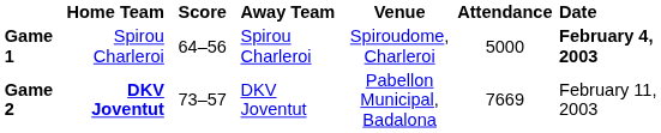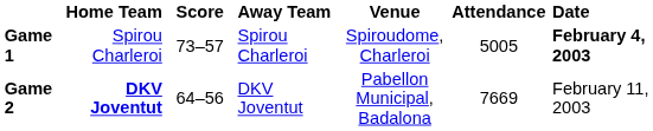Game 1 | Score: 64–56 -> 73–57
Game 1 | Attendance: 5000 -> 5005
Game 2 | Score: 73–57 -> 64–56
